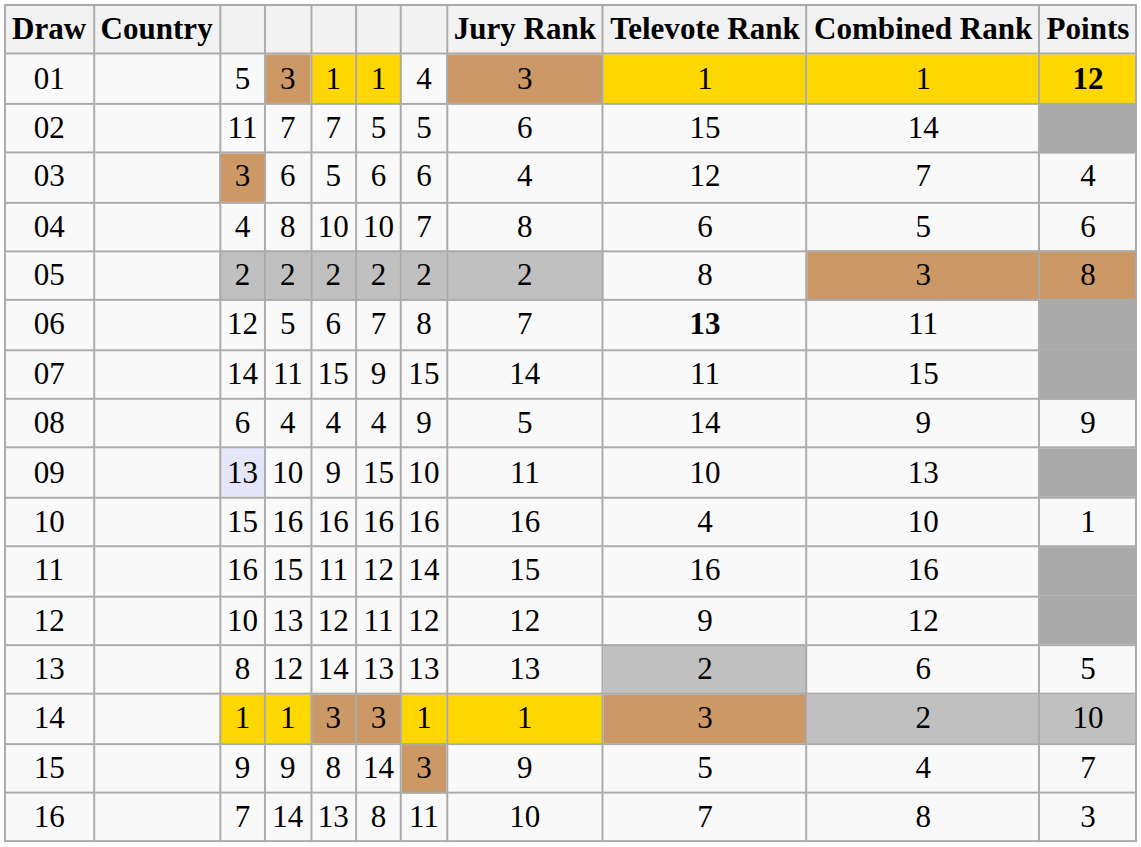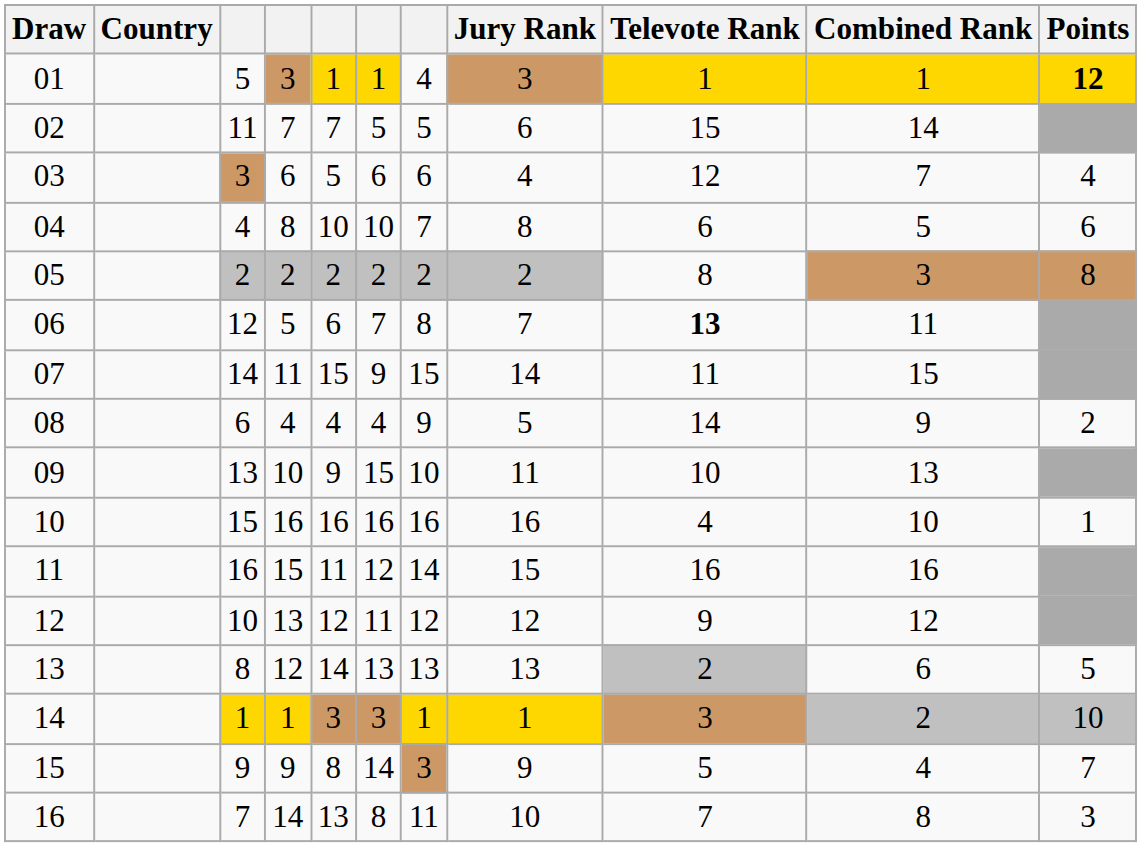08 | Points: 9 -> 2
09 | column 3: lavender background -> no background
